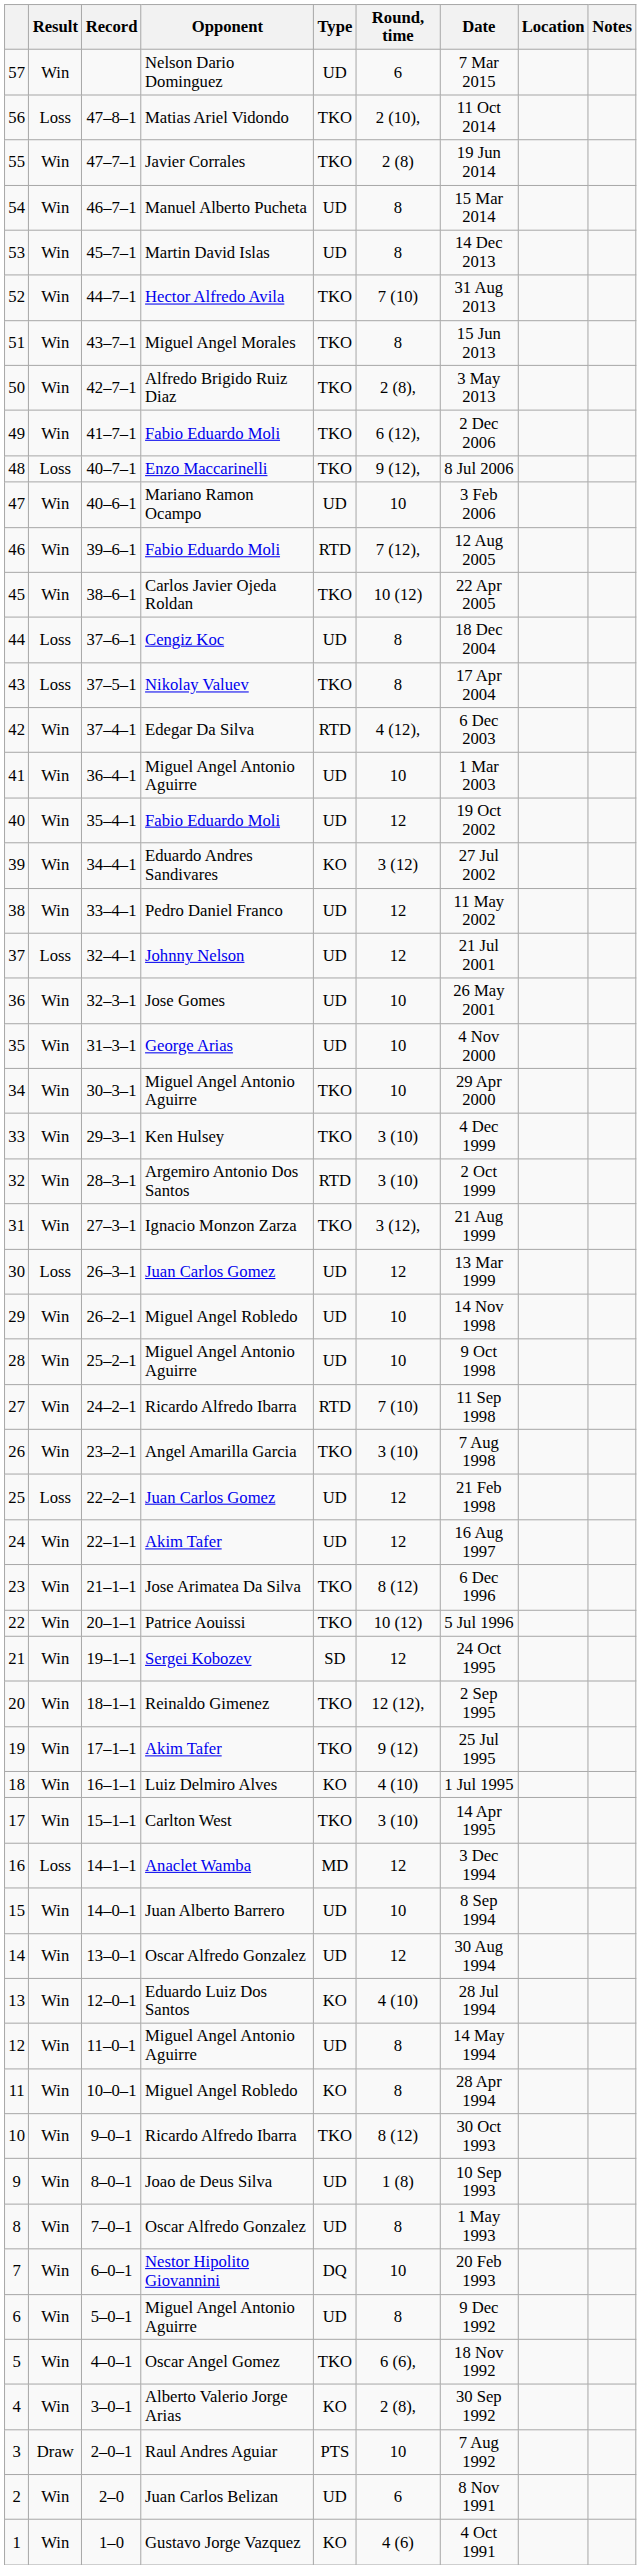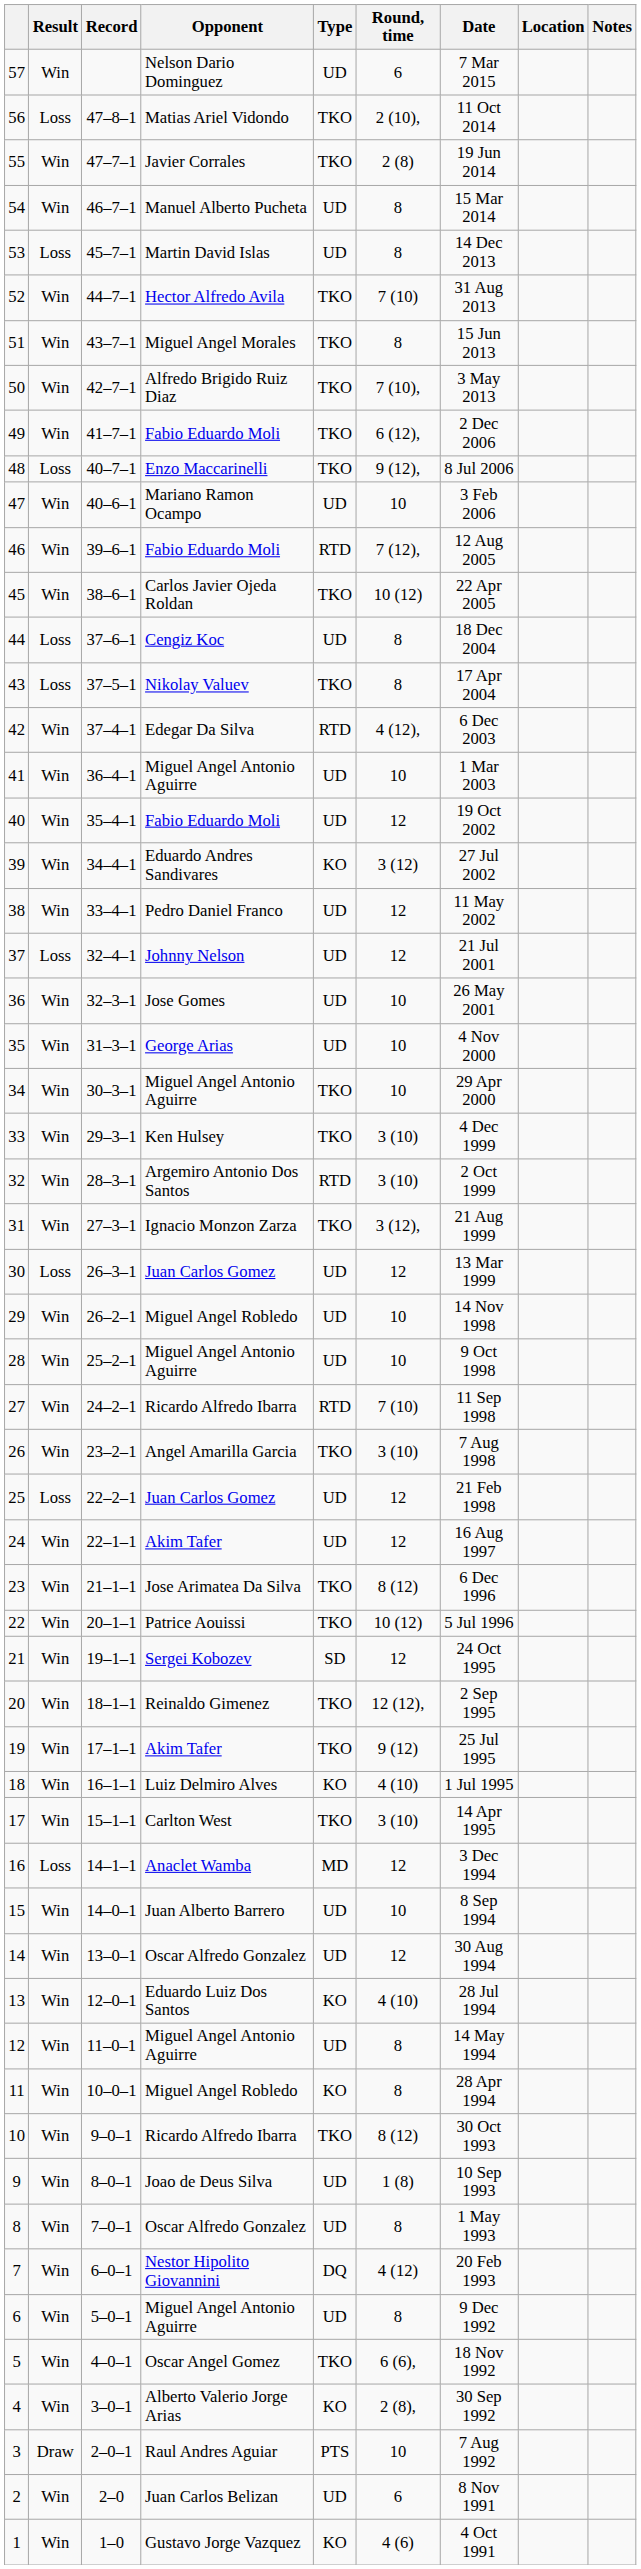53 | Result: Win -> Loss
50 | Round, time: 2 (8), -> 7 (10),
7 | Round, time: 10 -> 4 (12)
